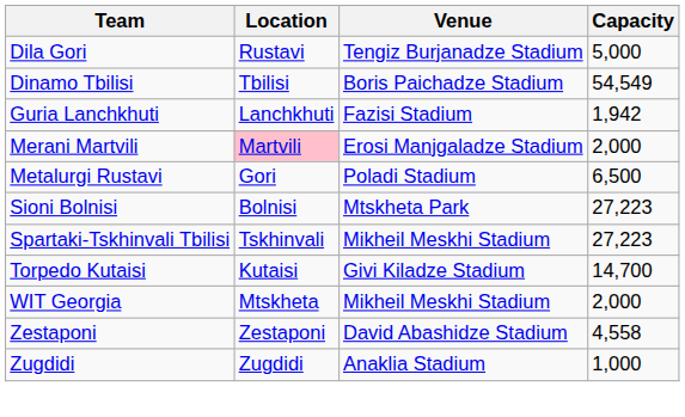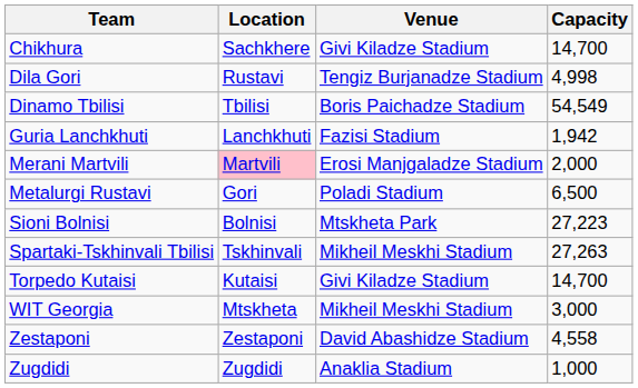+ row: Chikhura | Sachkhere | Givi Kiladze Stadium | 14,700
Dila Gori | Capacity: 5,000 -> 4,998
Spartaki-Tskhinvali Tbilisi | Capacity: 27,223 -> 27,263
WIT Georgia | Capacity: 2,000 -> 3,000
